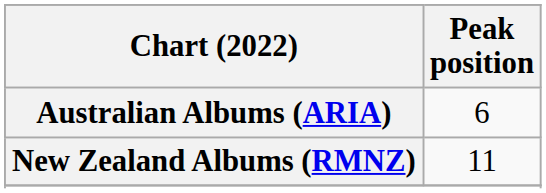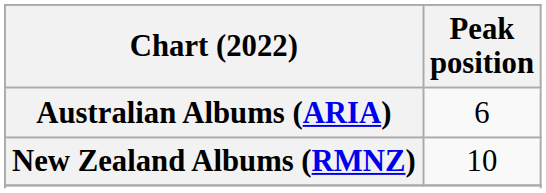New Zealand Albums (RMNZ) | Peak position: 11 -> 10
